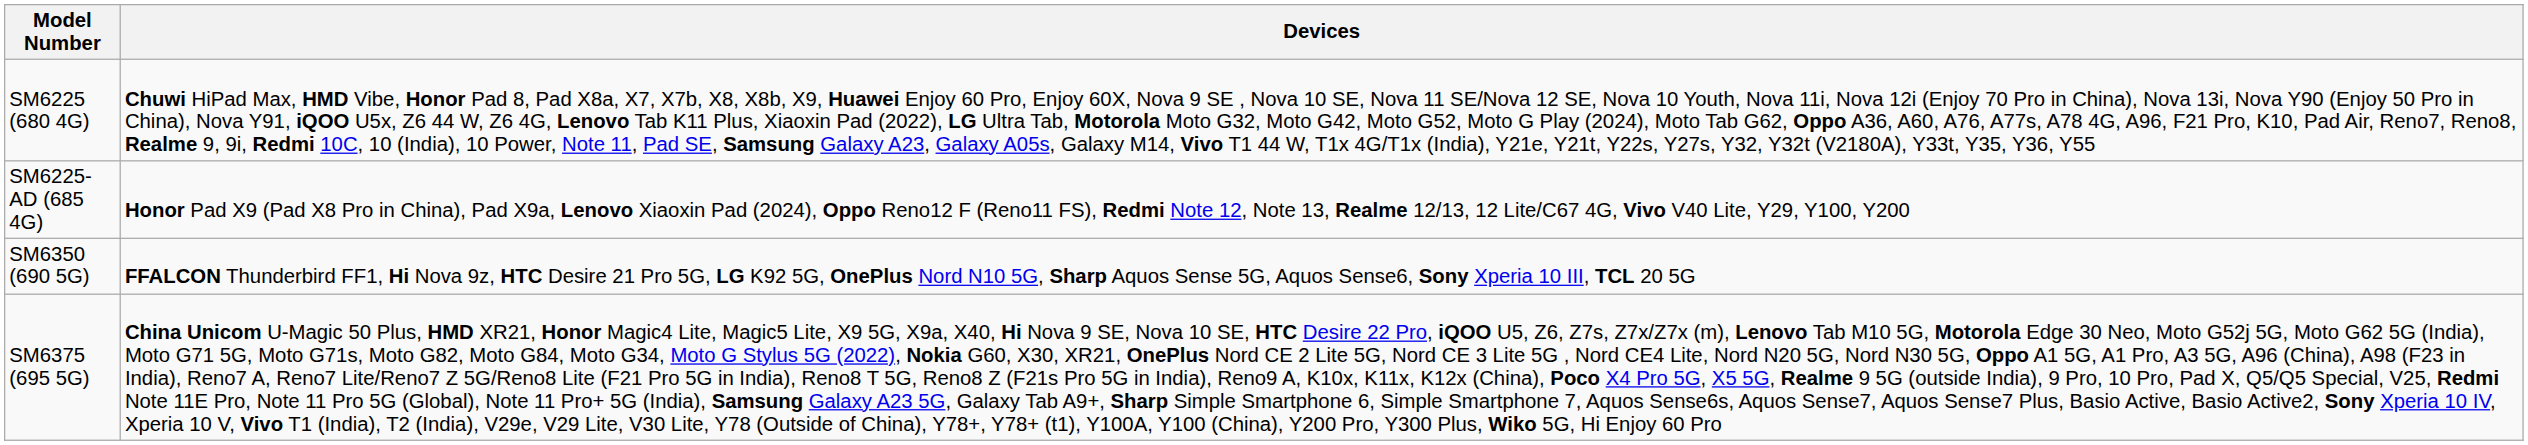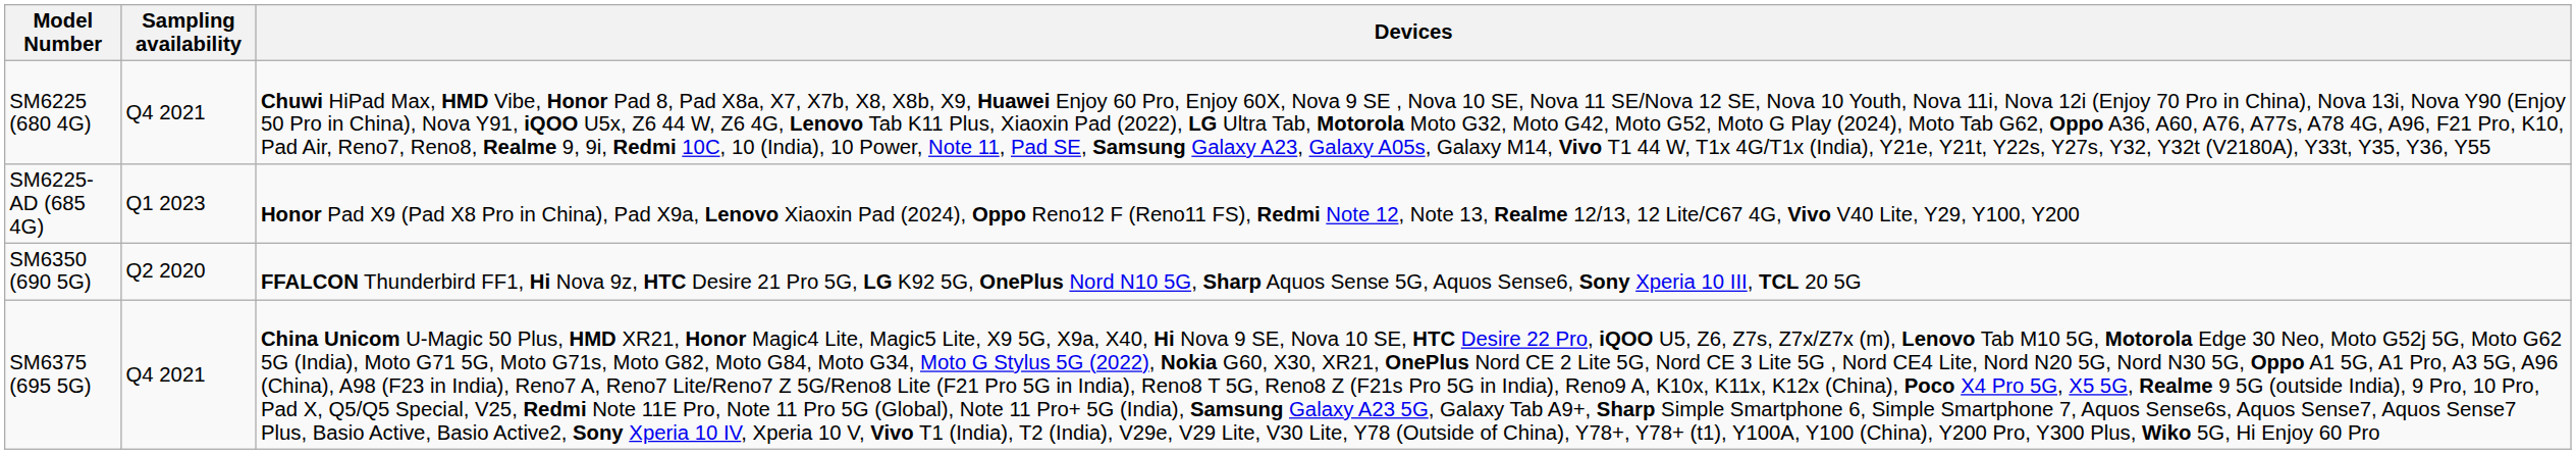+ column: Sampling availability | Q4 2021 | Q1 2023 | Q2 2020 | Q4 2021
